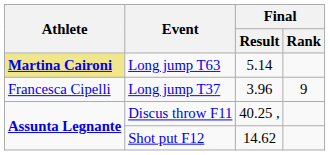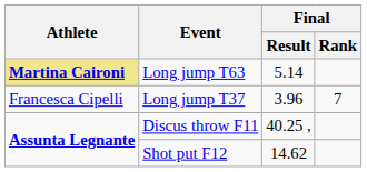Long jump T37 | Final / Rank: 9 -> 7
